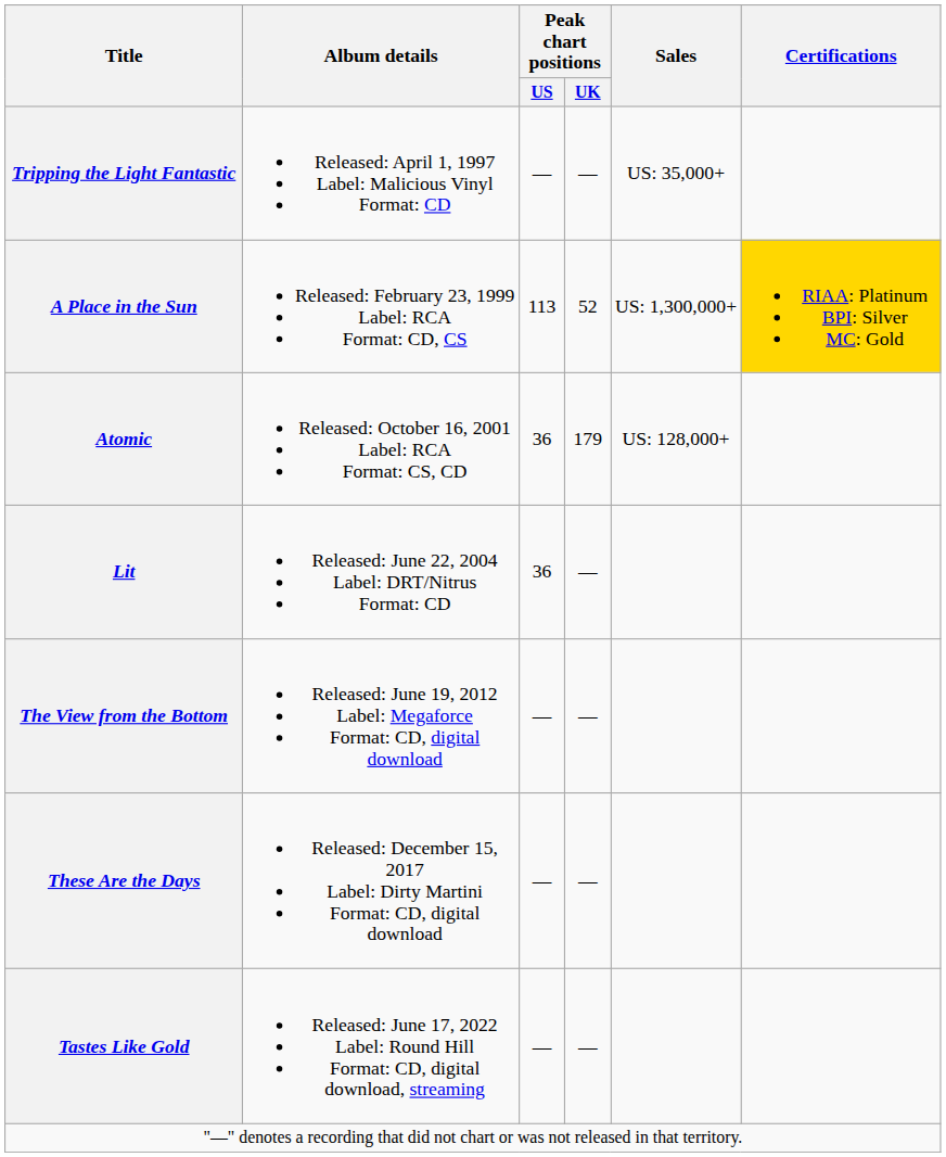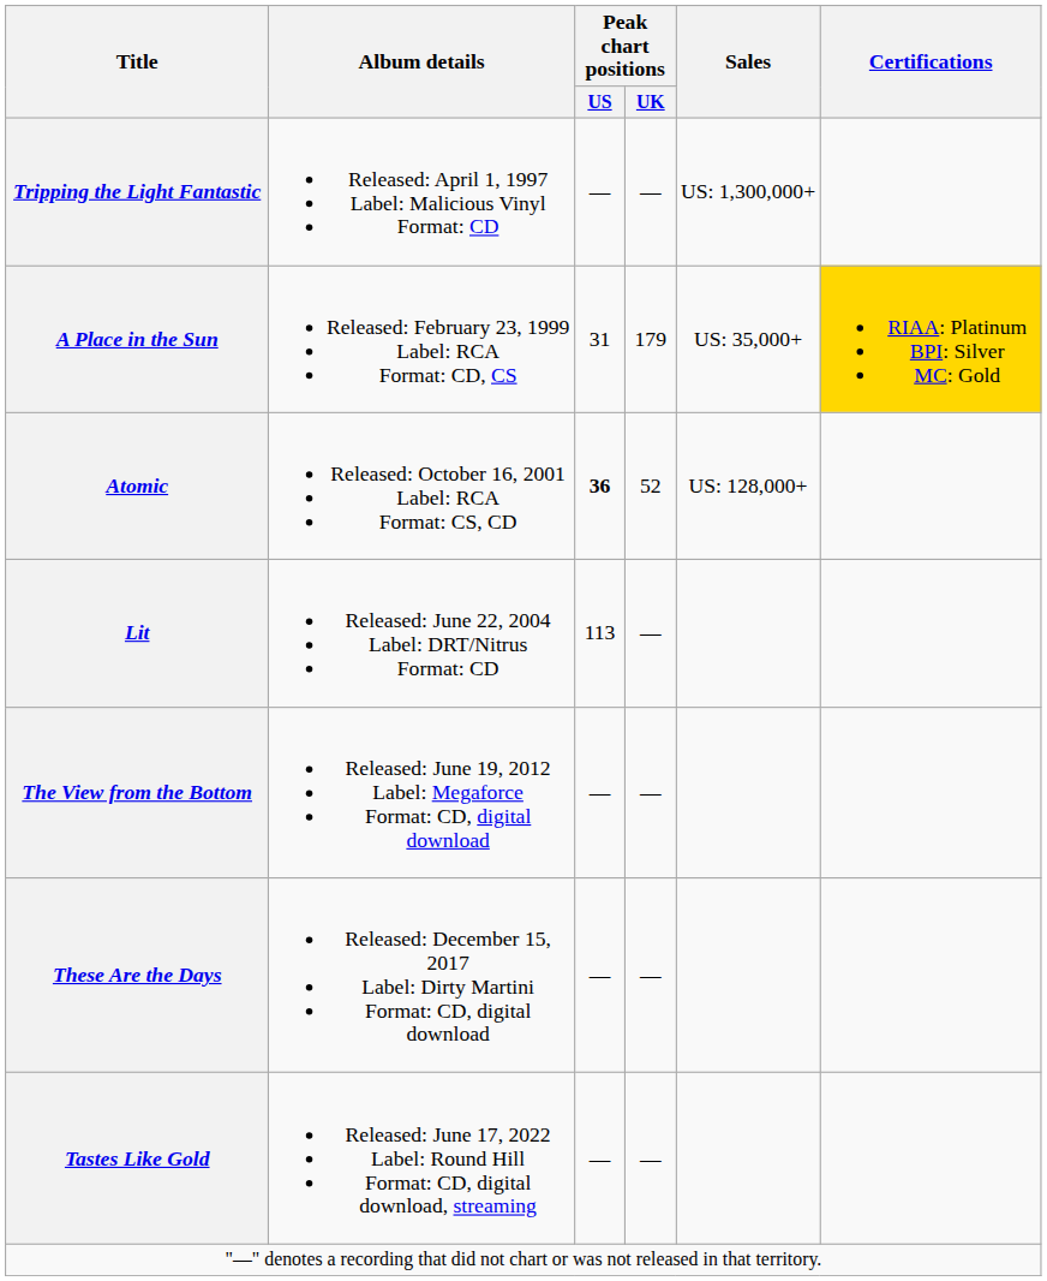Tripping the Light Fantastic | Sales: US: 35,000+ -> US: 1,300,000+
A Place in the Sun | Peak chart positions / US: 113 -> 31
A Place in the Sun | Peak chart positions / UK: 52 -> 179
A Place in the Sun | Sales: US: 1,300,000+ -> US: 35,000+
Atomic | Peak chart positions / US: normal -> bold
Atomic | Peak chart positions / UK: 179 -> 52
Lit | Peak chart positions / US: 36 -> 113
